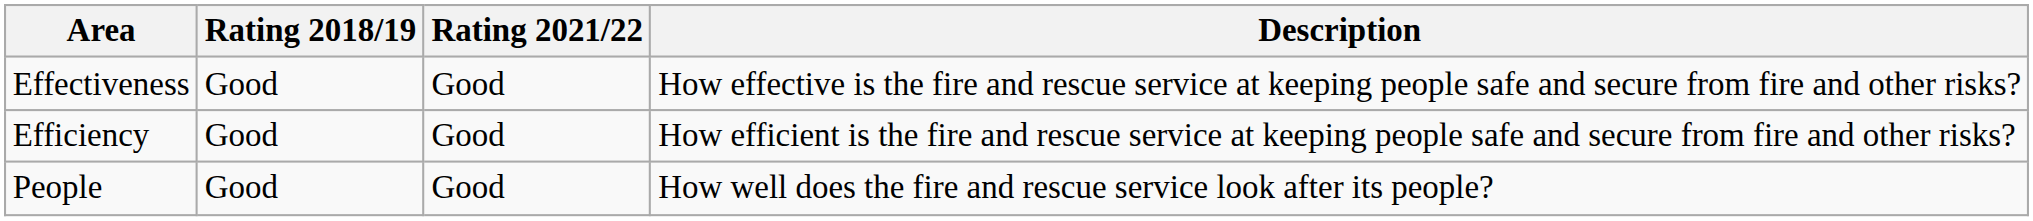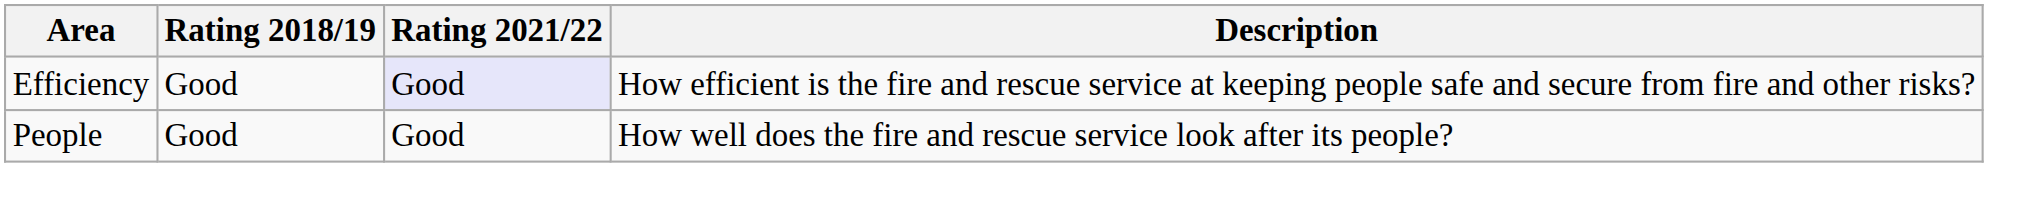- row: Effectiveness | Good | Good | How effective is the fire and rescue service at keeping people safe and secure from fire and other risks?
Efficiency | Rating 2021/22: no background -> lavender background
